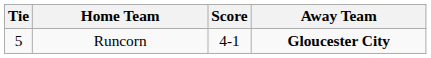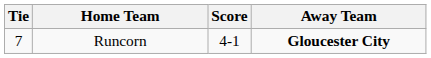Runcorn | Tie: 5 -> 7
